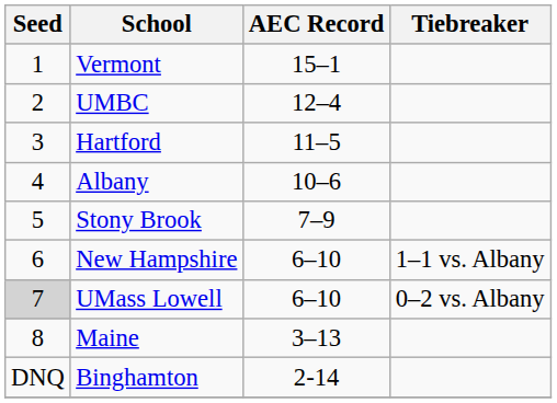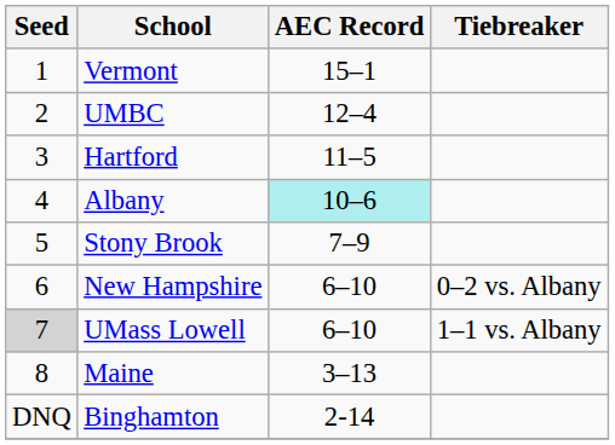Albany | AEC Record: no background -> paleturquoise background
New Hampshire | Tiebreaker: 1–1 vs. Albany -> 0–2 vs. Albany
UMass Lowell | Tiebreaker: 0–2 vs. Albany -> 1–1 vs. Albany
